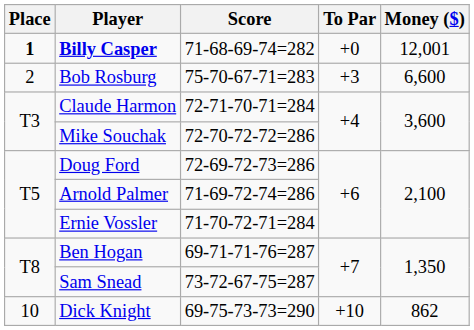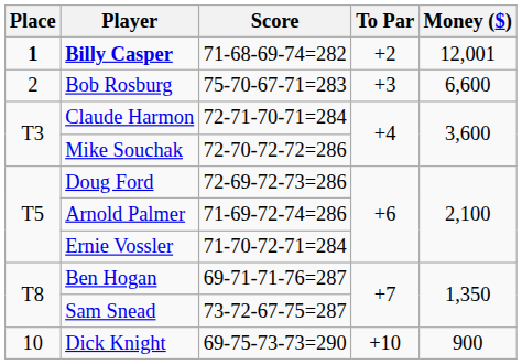Billy Casper | To Par: +0 -> +2
Dick Knight | Money ($): 862 -> 900
